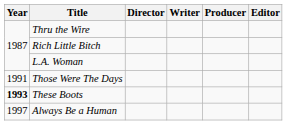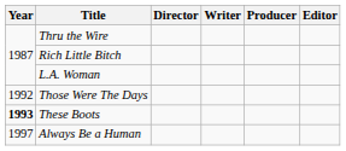Those Were The Days | Year: 1991 -> 1992
